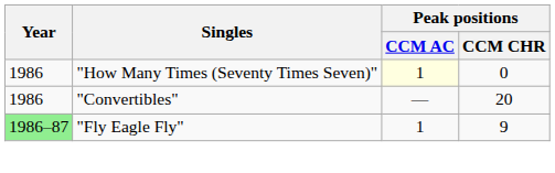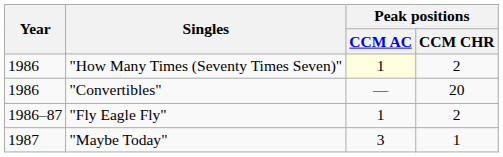"How Many Times (Seventy Times Seven)" | Peak positions / CCM CHR: 0 -> 2
"Fly Eagle Fly" | Year: lightgreen background -> no background
"Fly Eagle Fly" | Peak positions / CCM CHR: 9 -> 2
+ row: 1987 | "Maybe Today" | 3 | 1
